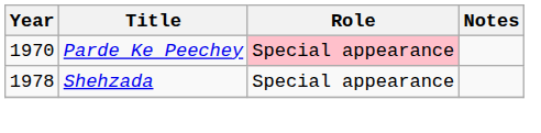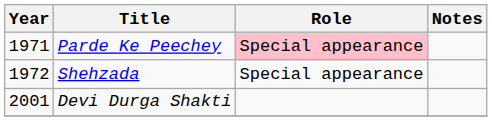Parde Ke Peechey | Year: 1970 -> 1971
Shehzada | Year: 1978 -> 1972
+ row: 2001 | Devi Durga Shakti
